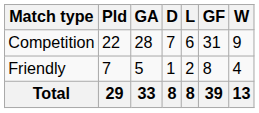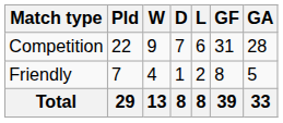columns swapped: W <-> GA
